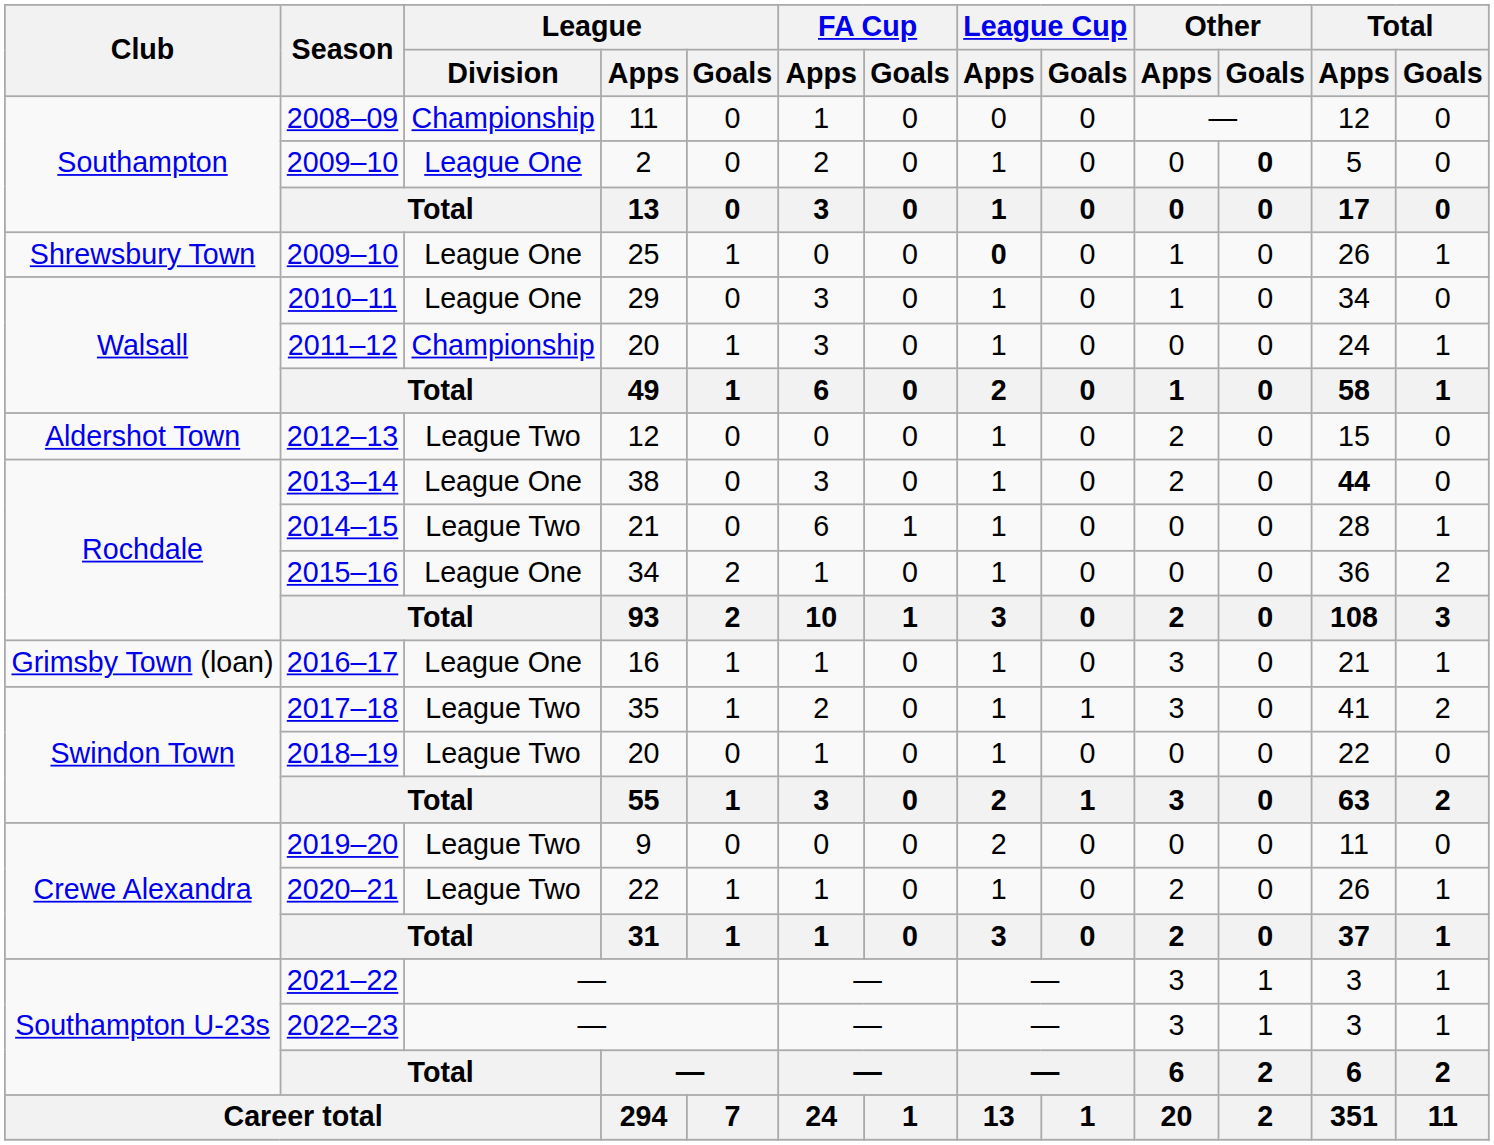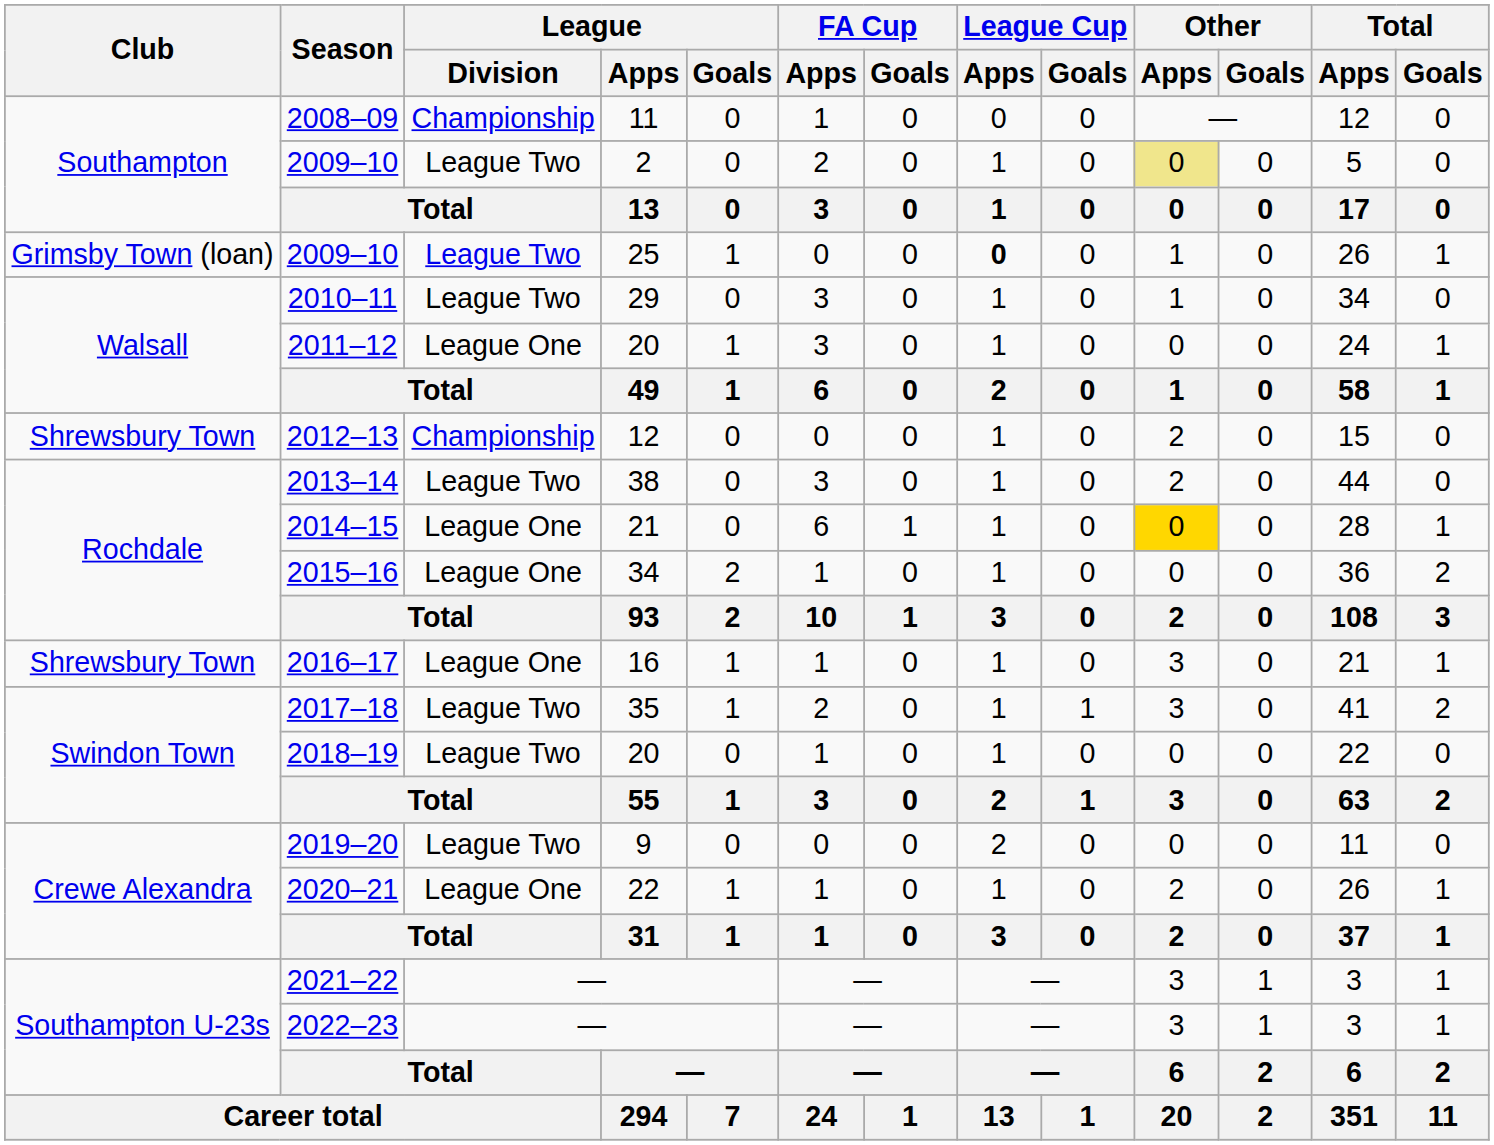2009–10 / 2 | League / Division: League One -> League Two
2009–10 / 2 | Other / Apps: no background -> khaki background
2009–10 / 2 | Other / Goals: bold -> normal
2009–10 / 25 | Club: Shrewsbury Town -> Grimsby Town (loan)
2009–10 / 25 | League / Division: League One -> League Two
2010–11 | League / Division: League One -> League Two
2011–12 | League / Division: Championship -> League One
2012–13 | Club: Aldershot Town -> Shrewsbury Town
2012–13 | League / Division: League Two -> Championship
2013–14 | League / Division: League One -> League Two
2013–14 | Total / Apps: bold -> normal
2014–15 | League / Division: League Two -> League One
2014–15 | Other / Apps: no background -> gold background
2016–17 | Club: Grimsby Town (loan) -> Shrewsbury Town
2020–21 | League / Division: League Two -> League One
